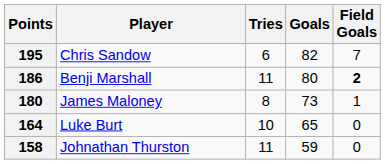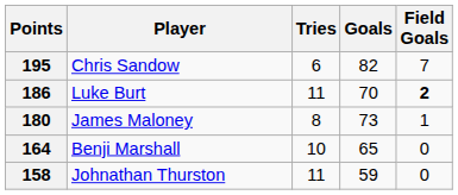186 | Player: Benji Marshall -> Luke Burt
186 | Goals: 80 -> 70
164 | Player: Luke Burt -> Benji Marshall
